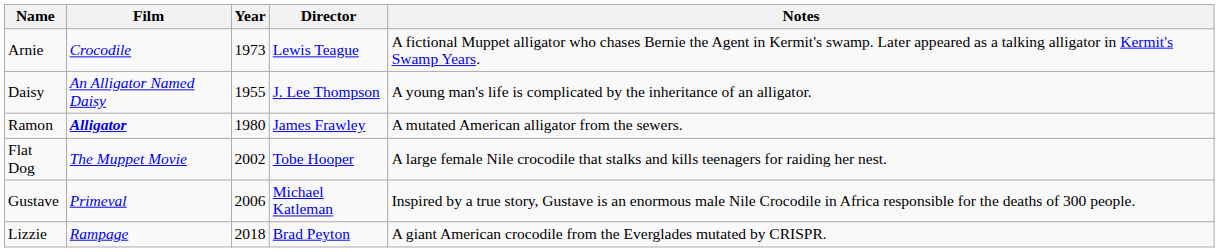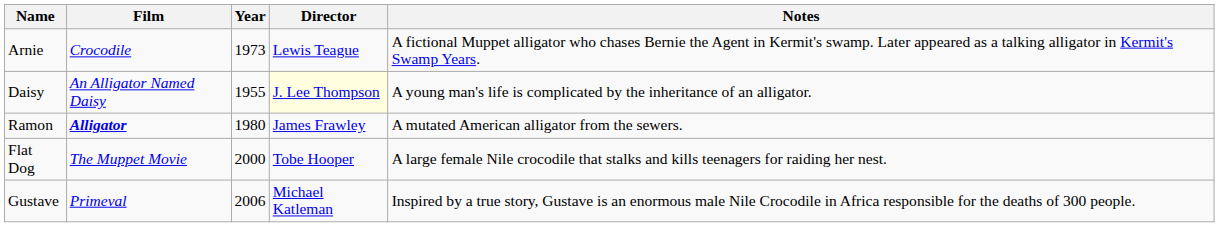Daisy | Director: no background -> lightyellow background
Flat Dog | Year: 2002 -> 2000
- row: Lizzie | Rampage | 2018 | Brad Peyton | A giant American crocodile from the Everglades mutated by CRISPR.
